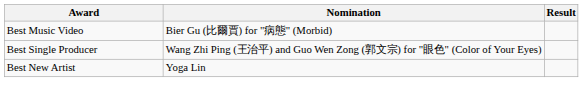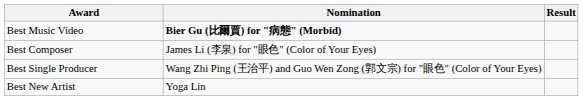Best Music Video | Nomination: normal -> bold
+ row: Best Composer | James Li (李泉) for "眼色" (Color of Your Eyes)
